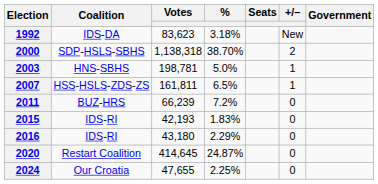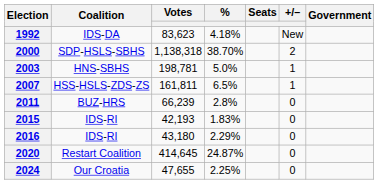1992 | %: 3.18% -> 4.18%
2011 | %: 7.2% -> 2.8%
